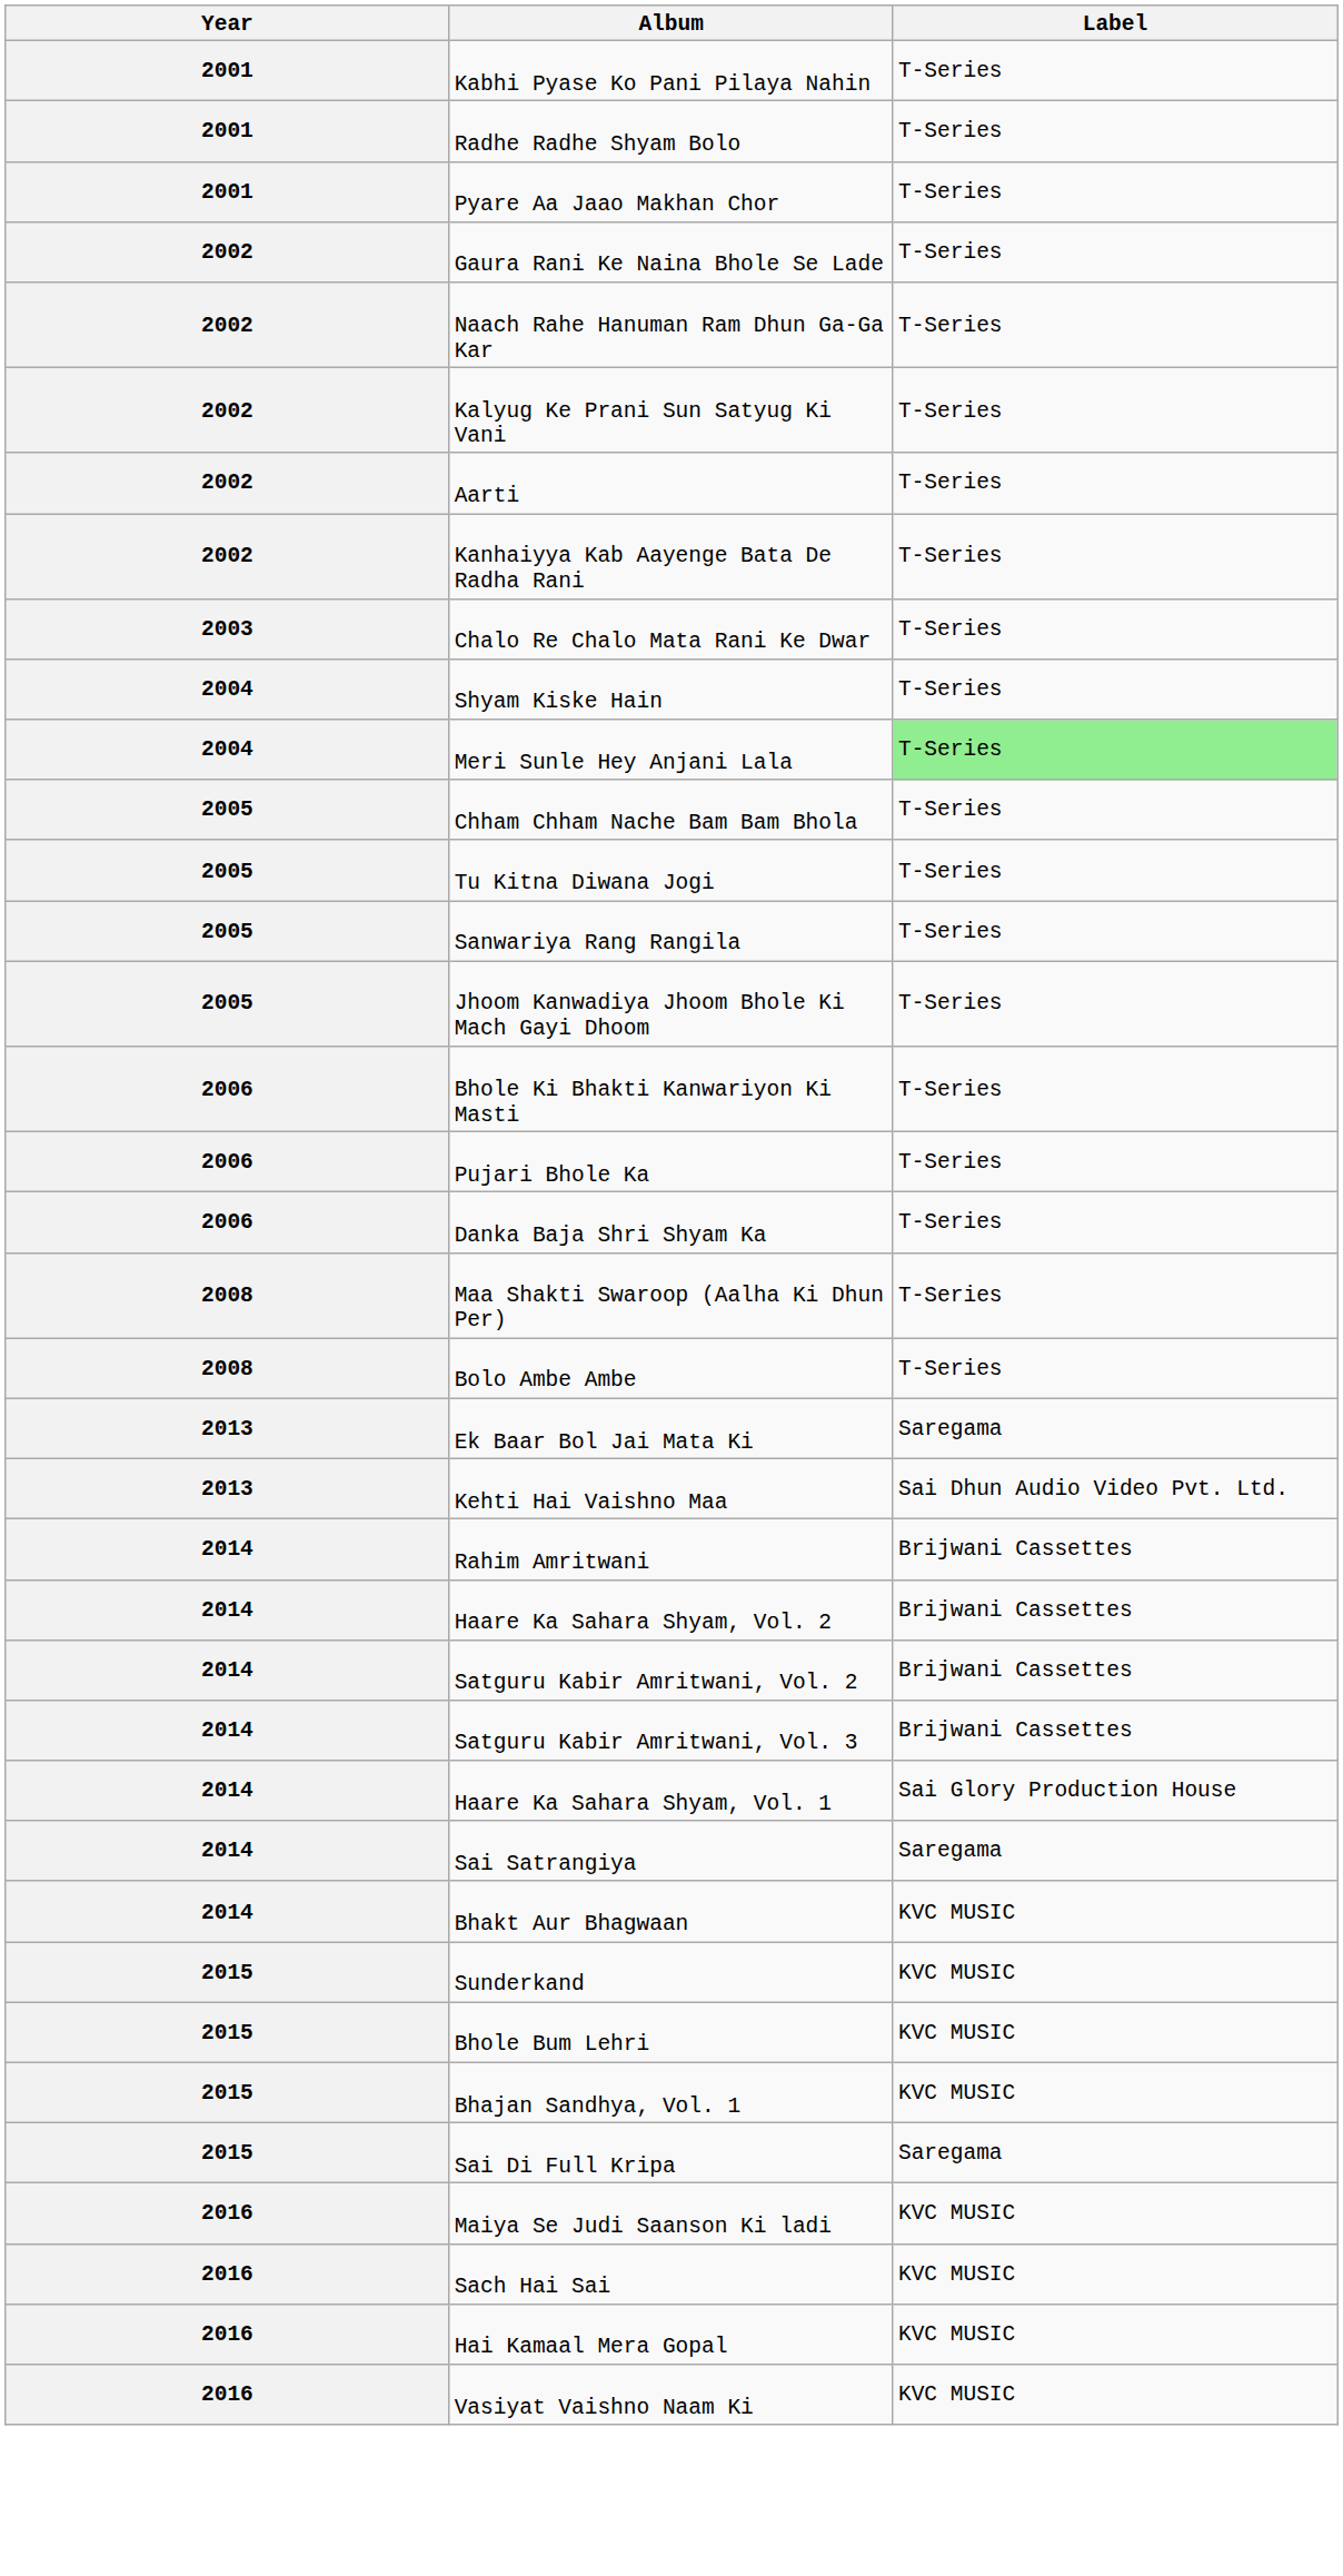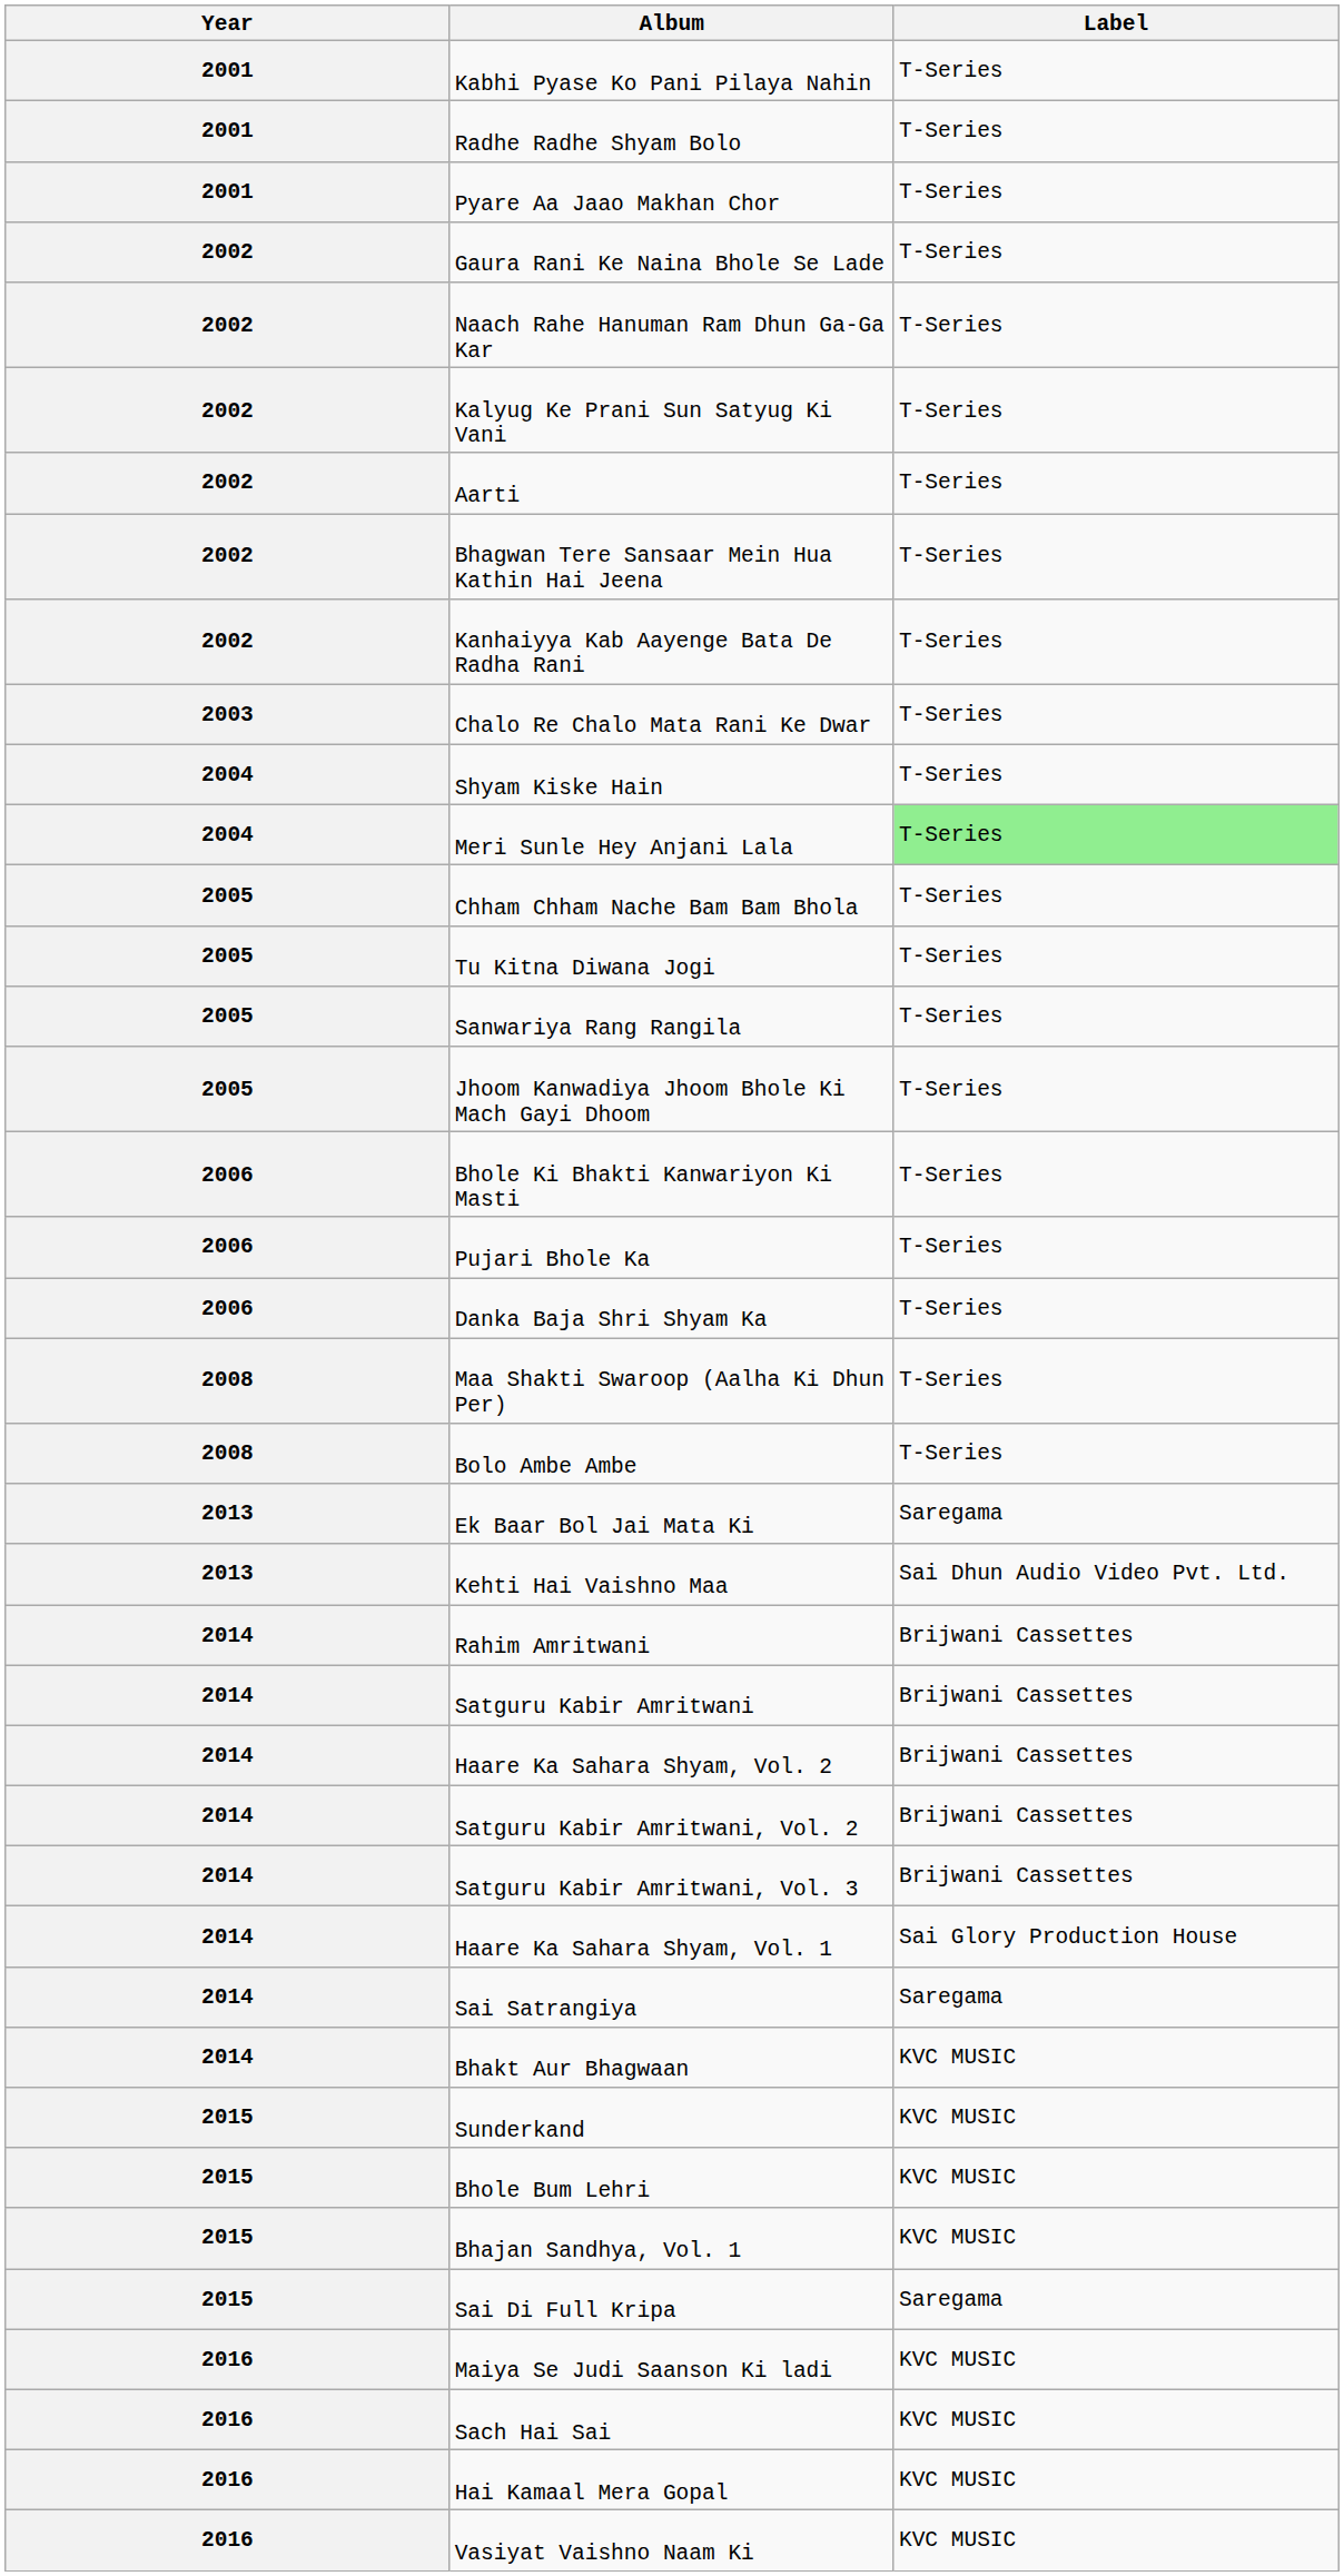+ row: 2002 | Bhagwan Tere Sansaar Mein Hua Kathin Hai Jeena | T-Series
+ row: 2014 | Satguru Kabir Amritwani | Brijwani Cassettes
